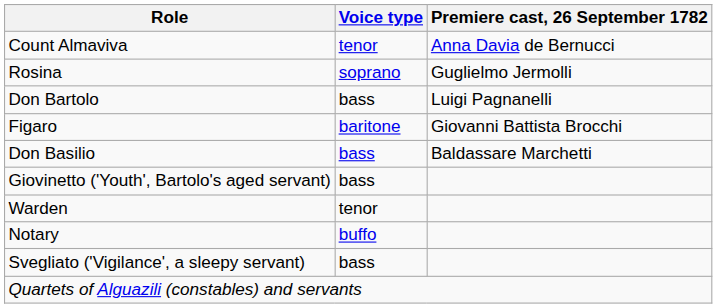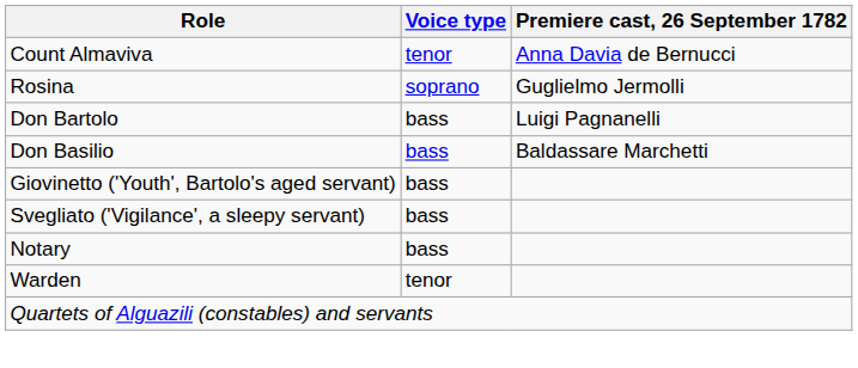- row: Figaro | baritone | Giovanni Battista Brocchi
rows swapped: Svegliato ('Vigilance', a sleepy servant) <-> Warden
Notary | Voice type: buffo -> bass
